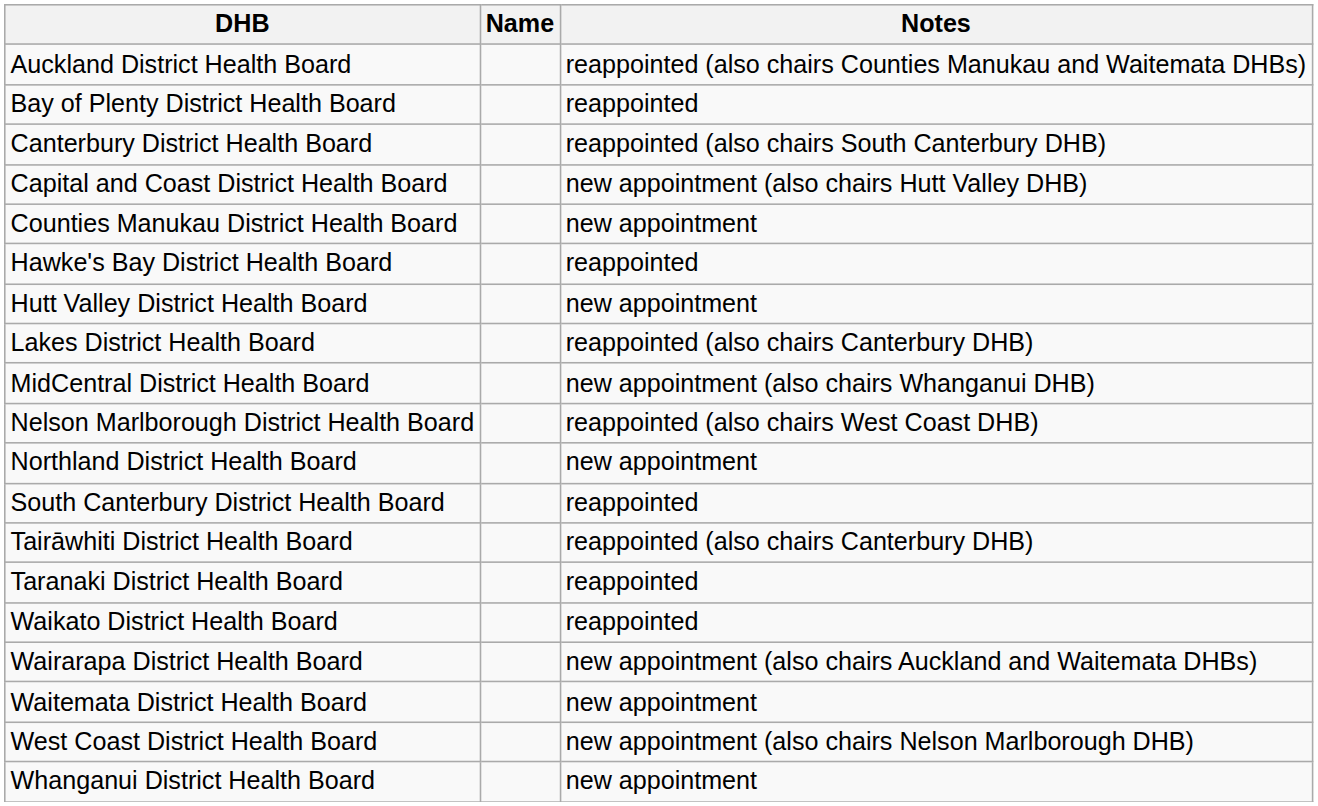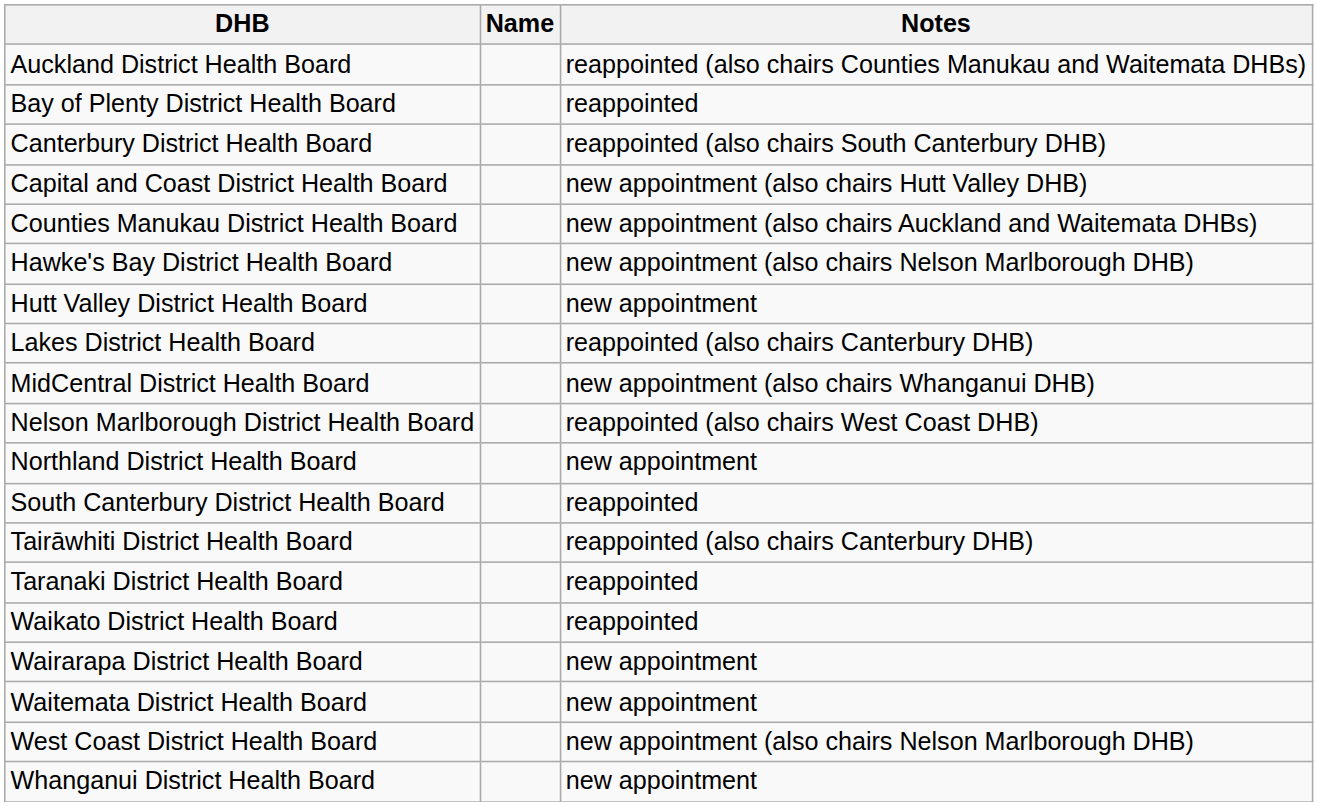Counties Manukau District Health Board | Notes: new appointment -> new appointment (also chairs Auckland and Waitemata DHBs)
Hawke's Bay District Health Board | Notes: reappointed -> new appointment (also chairs Nelson Marlborough DHB)
Wairarapa District Health Board | Notes: new appointment (also chairs Auckland and Waitemata DHBs) -> new appointment
